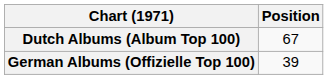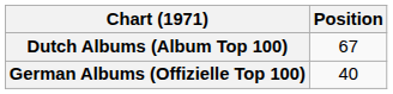German Albums (Offizielle Top 100) | Position: 39 -> 40
